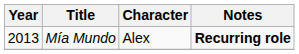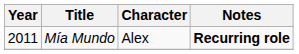Mía Mundo | Year: 2013 -> 2011
